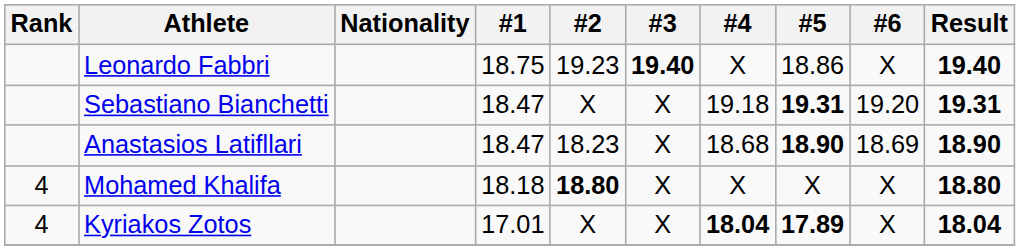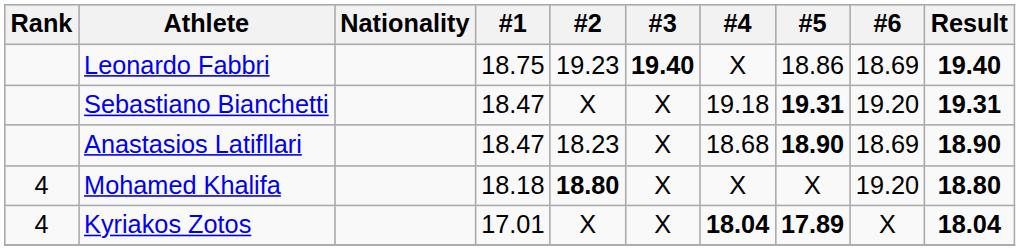Leonardo Fabbri | #6: X -> 18.69
Mohamed Khalifa | #6: X -> 19.20
